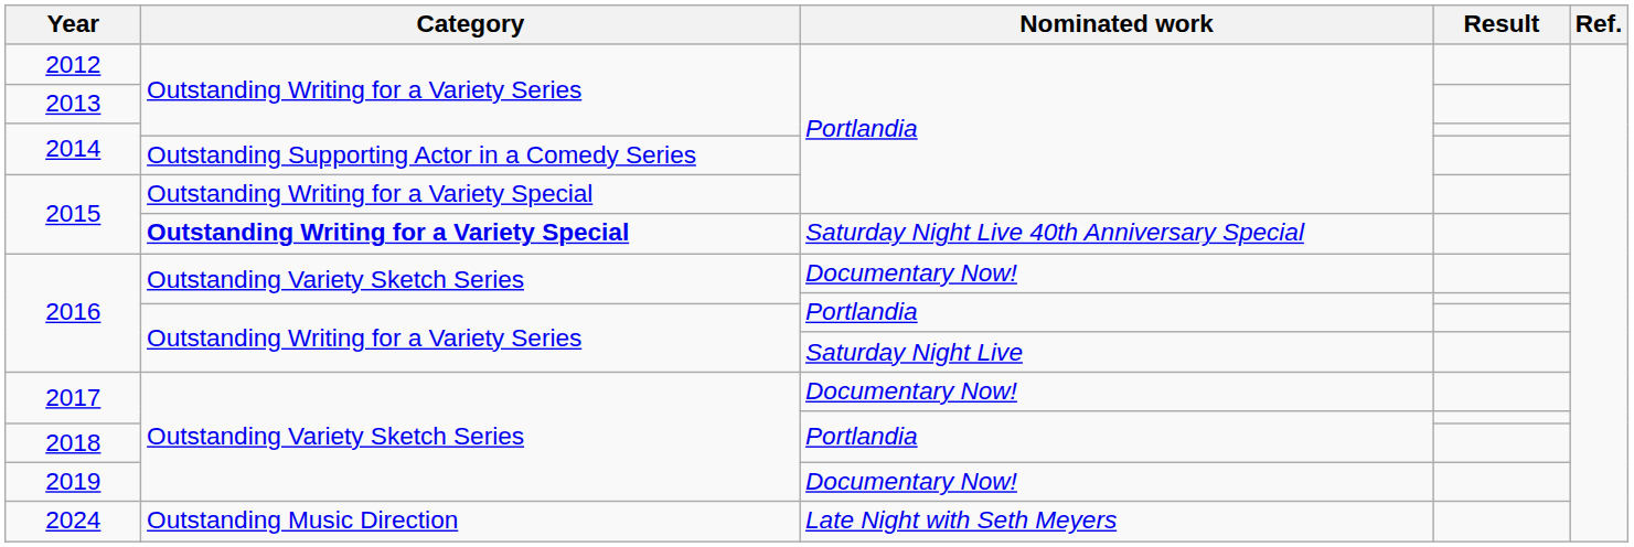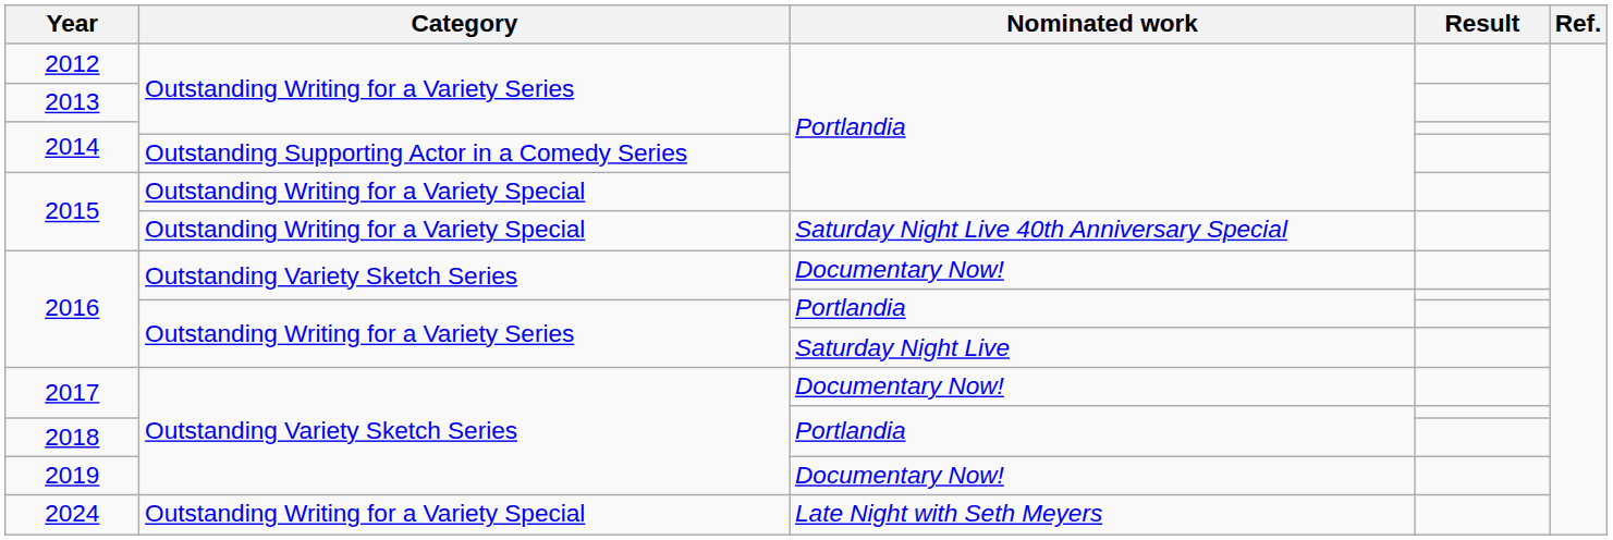2015 / Saturday Night Live 40th Anniversary Special | Category: bold -> normal
2024 | Category: Outstanding Music Direction -> Outstanding Writing for a Variety Special
